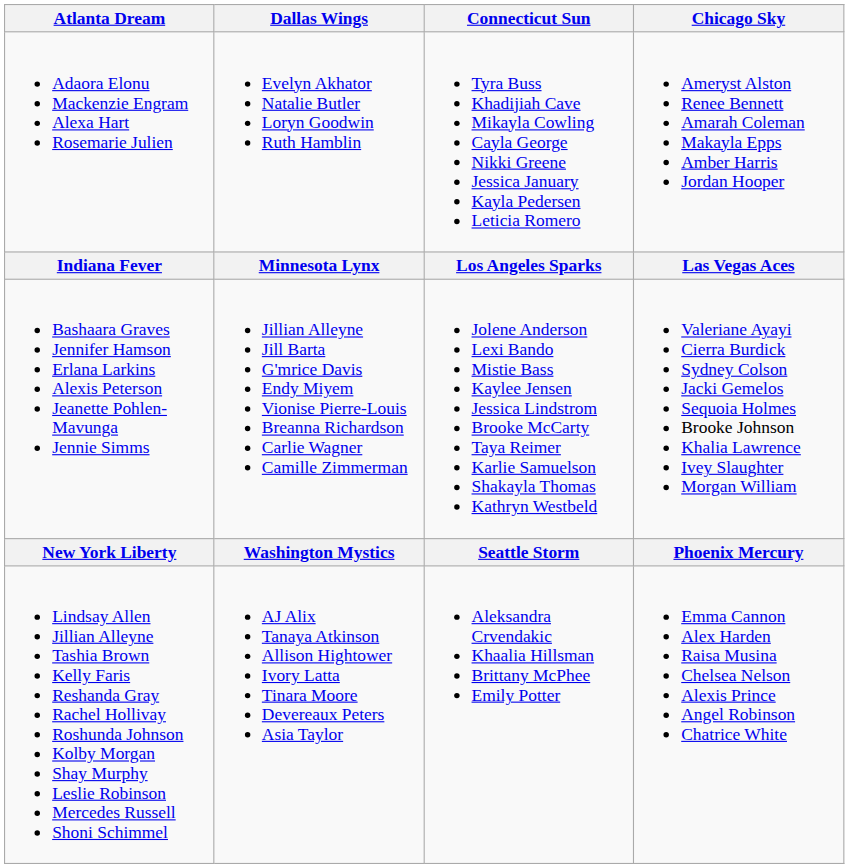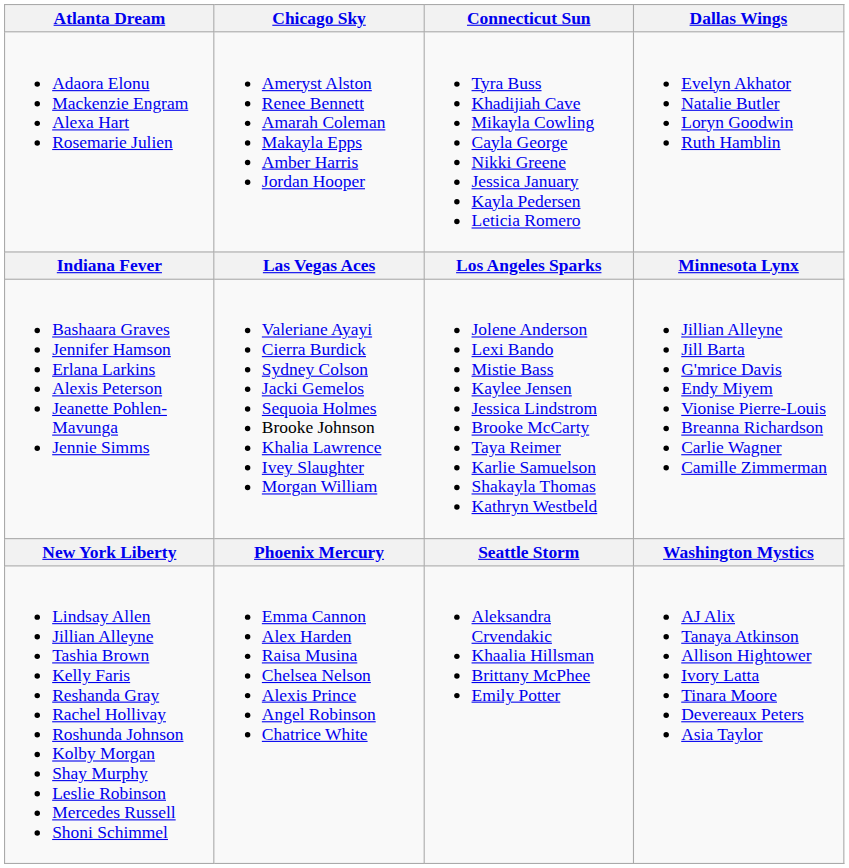columns swapped: Chicago Sky <-> Dallas Wings
